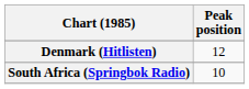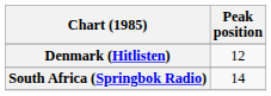South Africa (Springbok Radio) | Peak position: 10 -> 14
